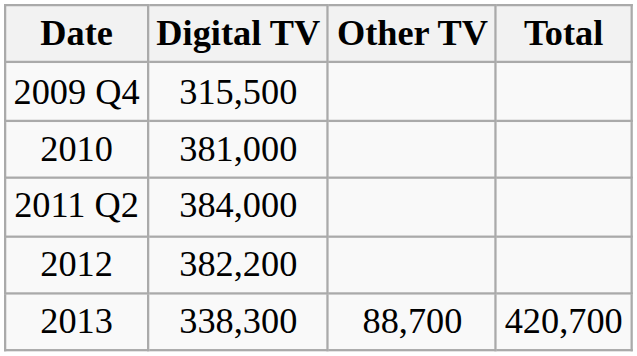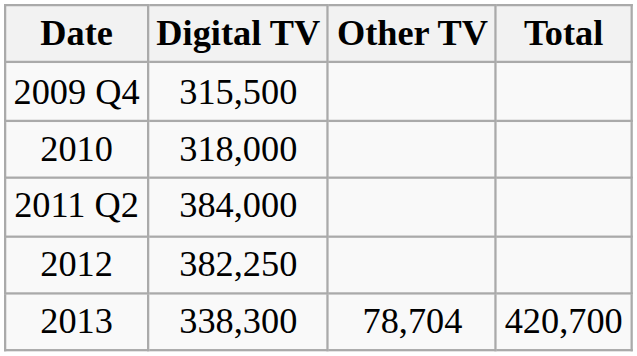2010 | Digital TV: 381,000 -> 318,000
2012 | Digital TV: 382,200 -> 382,250
2013 | Other TV: 88,700 -> 78,704
